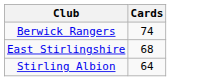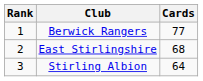+ column: Rank | 1 | 2 | 3
Berwick Rangers | Cards: 74 -> 77
